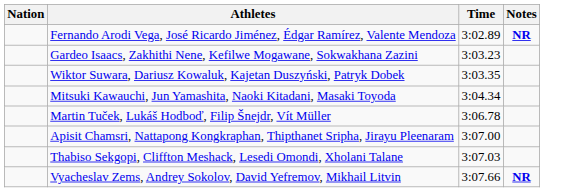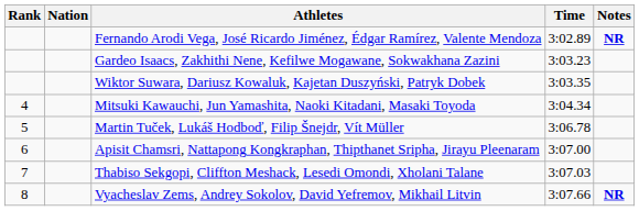+ column: Rank | 4 | 5 | 6 | 7 | 8
